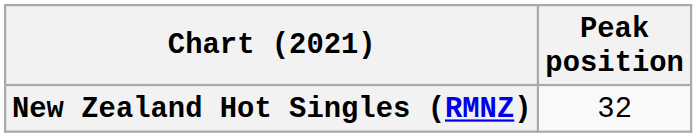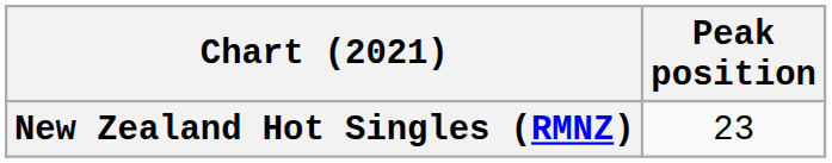New Zealand Hot Singles (RMNZ) | Peak position: 32 -> 23
